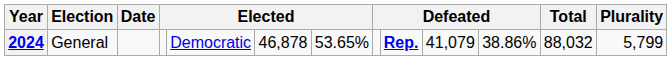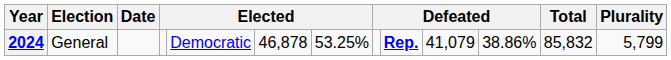2024 | column 7: 53.65% -> 53.25%
2024 | Total: 88,032 -> 85,832
